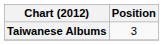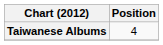Taiwanese Albums | Position: 3 -> 4
